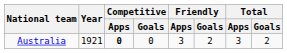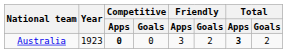Australia | Year: 1921 -> 1923
Australia | Total / Apps: normal -> bold
